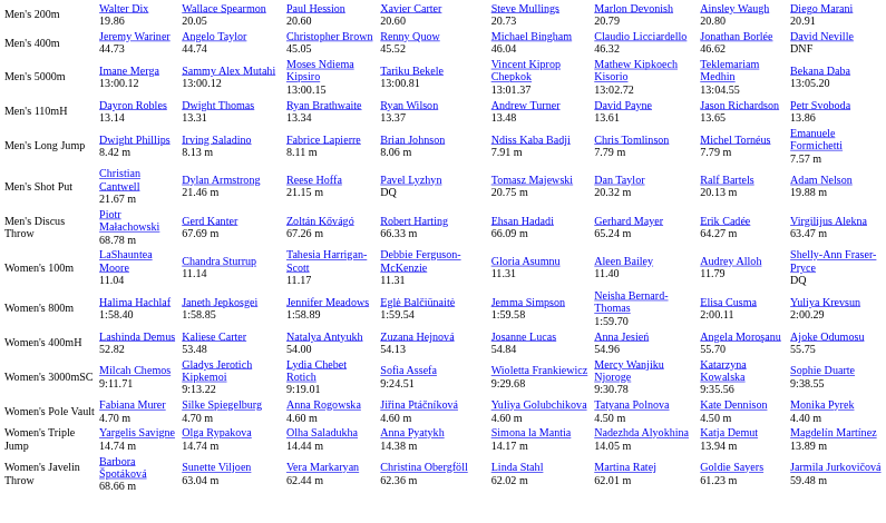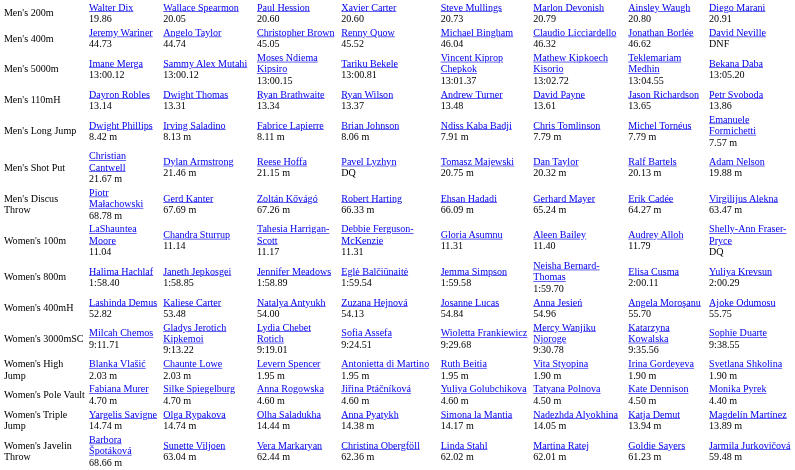+ row: Women's High Jump | Blanka Vlašić 2.03 m | Chaunte Lowe 2.03 m | Levern Spencer 1.95 m | Antonietta di Martino 1.95 m | Ruth Beitia 1.95 m | Vita Styopina 1.90 m | Irina Gordeyeva 1.90 m | Svetlana Shkolina 1.90 m
